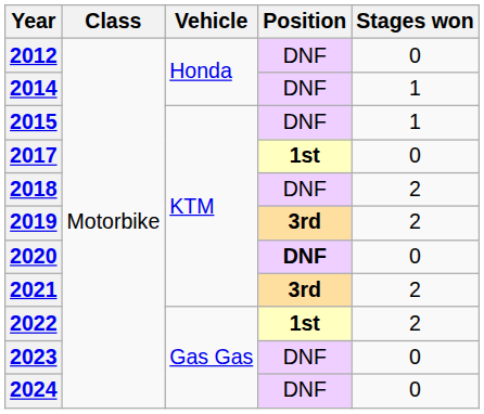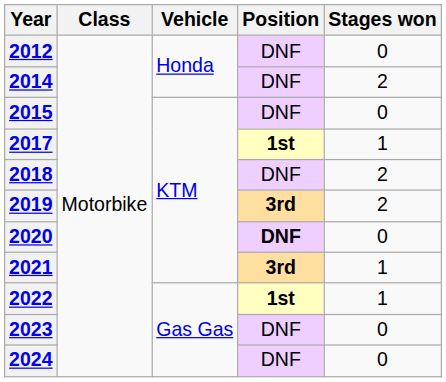2014 | Stages won: 1 -> 2
2015 | Stages won: 1 -> 0
2017 | Stages won: 0 -> 1
2021 | Stages won: 2 -> 1
2022 | Stages won: 2 -> 1
